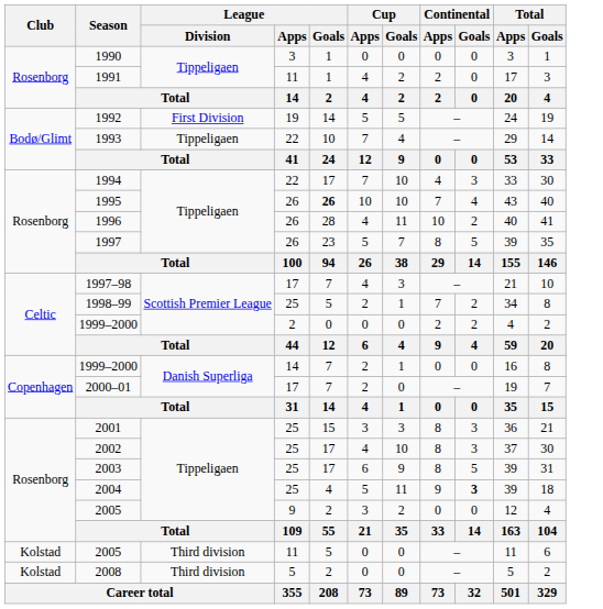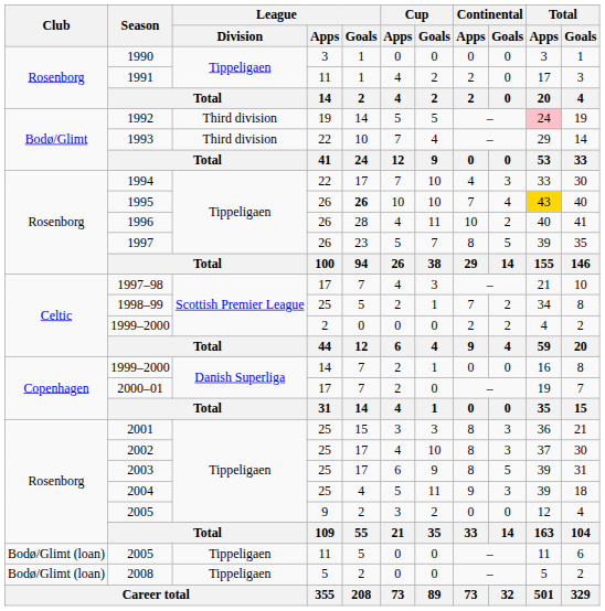1992 | League / Division: First Division -> Third division
1992 | Total / Apps: no background -> pink background
1993 | League / Division: Tippeligaen -> Third division
1995 | Total / Apps: no background -> gold background
2004 | Continental / Goals: bold -> normal
2005 / 11 | Club: Kolstad -> Bodø/Glimt (loan)
2005 / 11 | League / Division: Third division -> Tippeligaen
2008 | Club: Kolstad -> Bodø/Glimt (loan)
2008 | League / Division: Third division -> Tippeligaen
